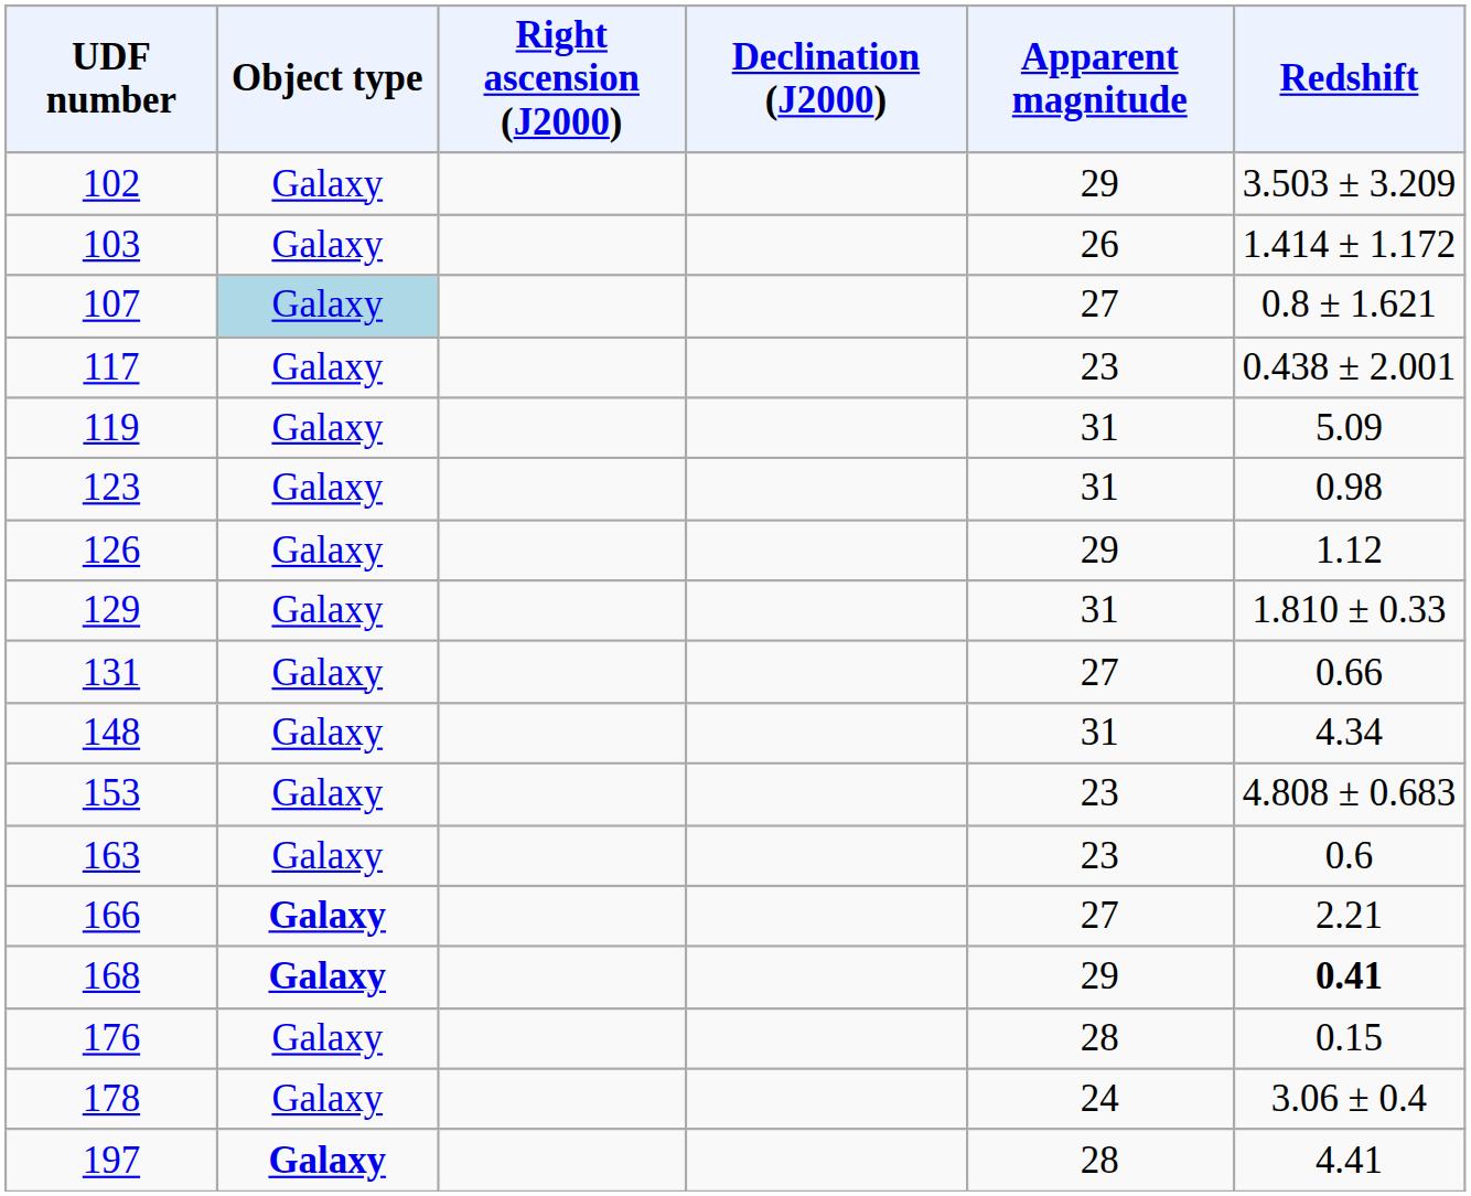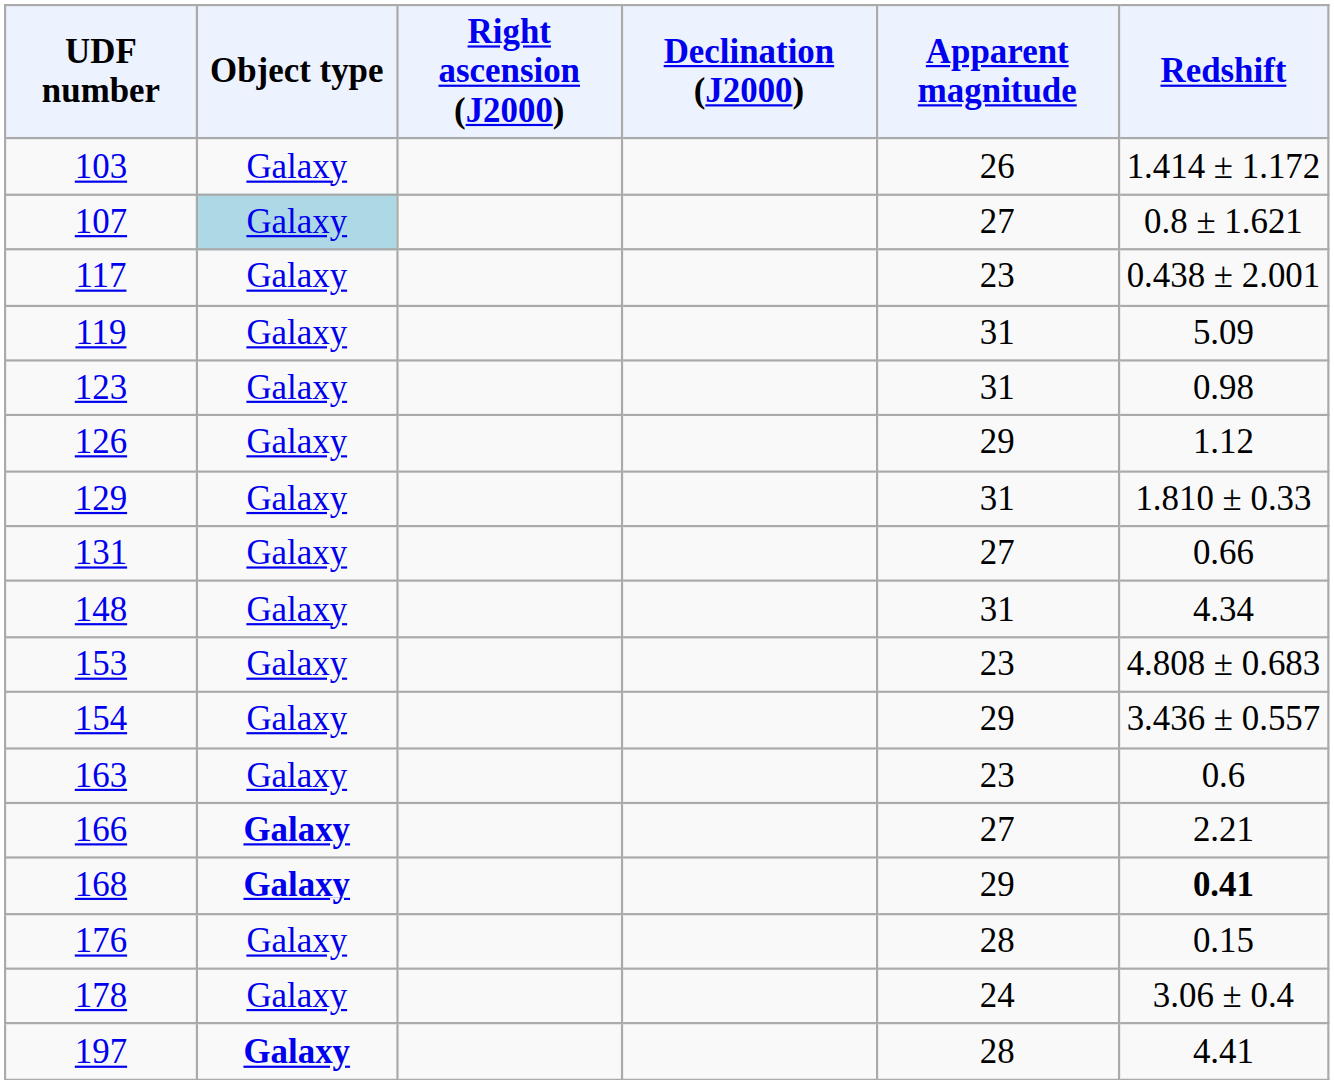- row: 102 | Galaxy | 29 | 3.503 ± 3.209
+ row: 154 | Galaxy | 29 | 3.436 ± 0.557
